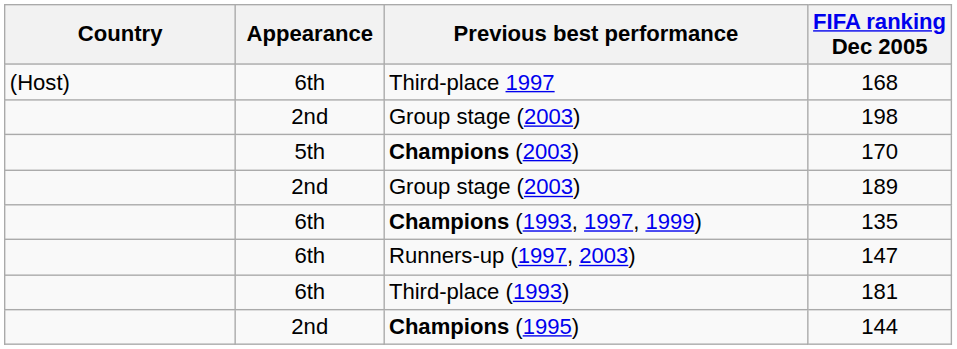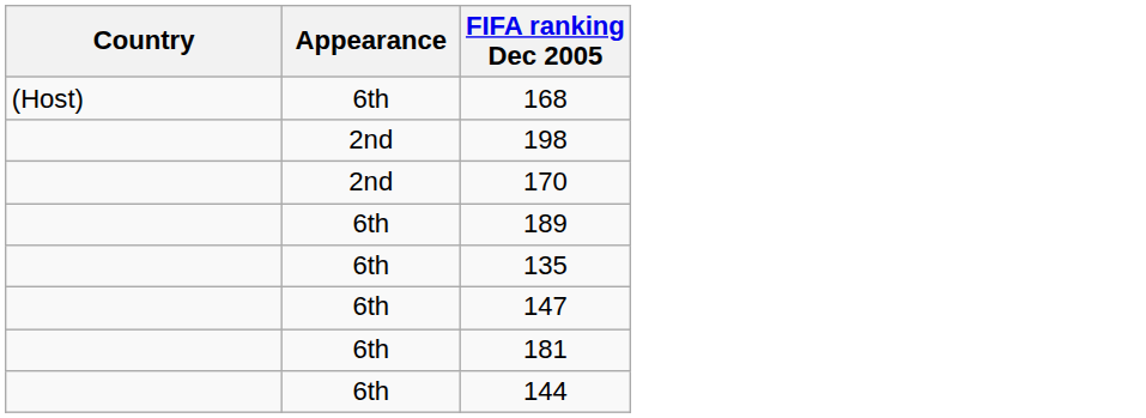- column: Previous best performance | Third-place 1997 | Group stage (2003) | Champions (2003) | Group stage (2003) | Champions (1993, 1997, 1999) | Runners-up (1997, 2003) | Third-place (1993) | Champions (1995)
170 | Appearance: 5th -> 2nd
189 | Appearance: 2nd -> 6th
144 | Appearance: 2nd -> 6th
